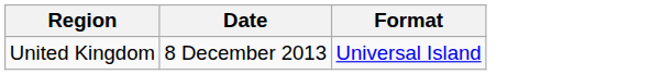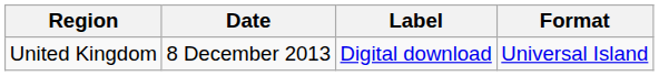+ column: Label | Digital download
